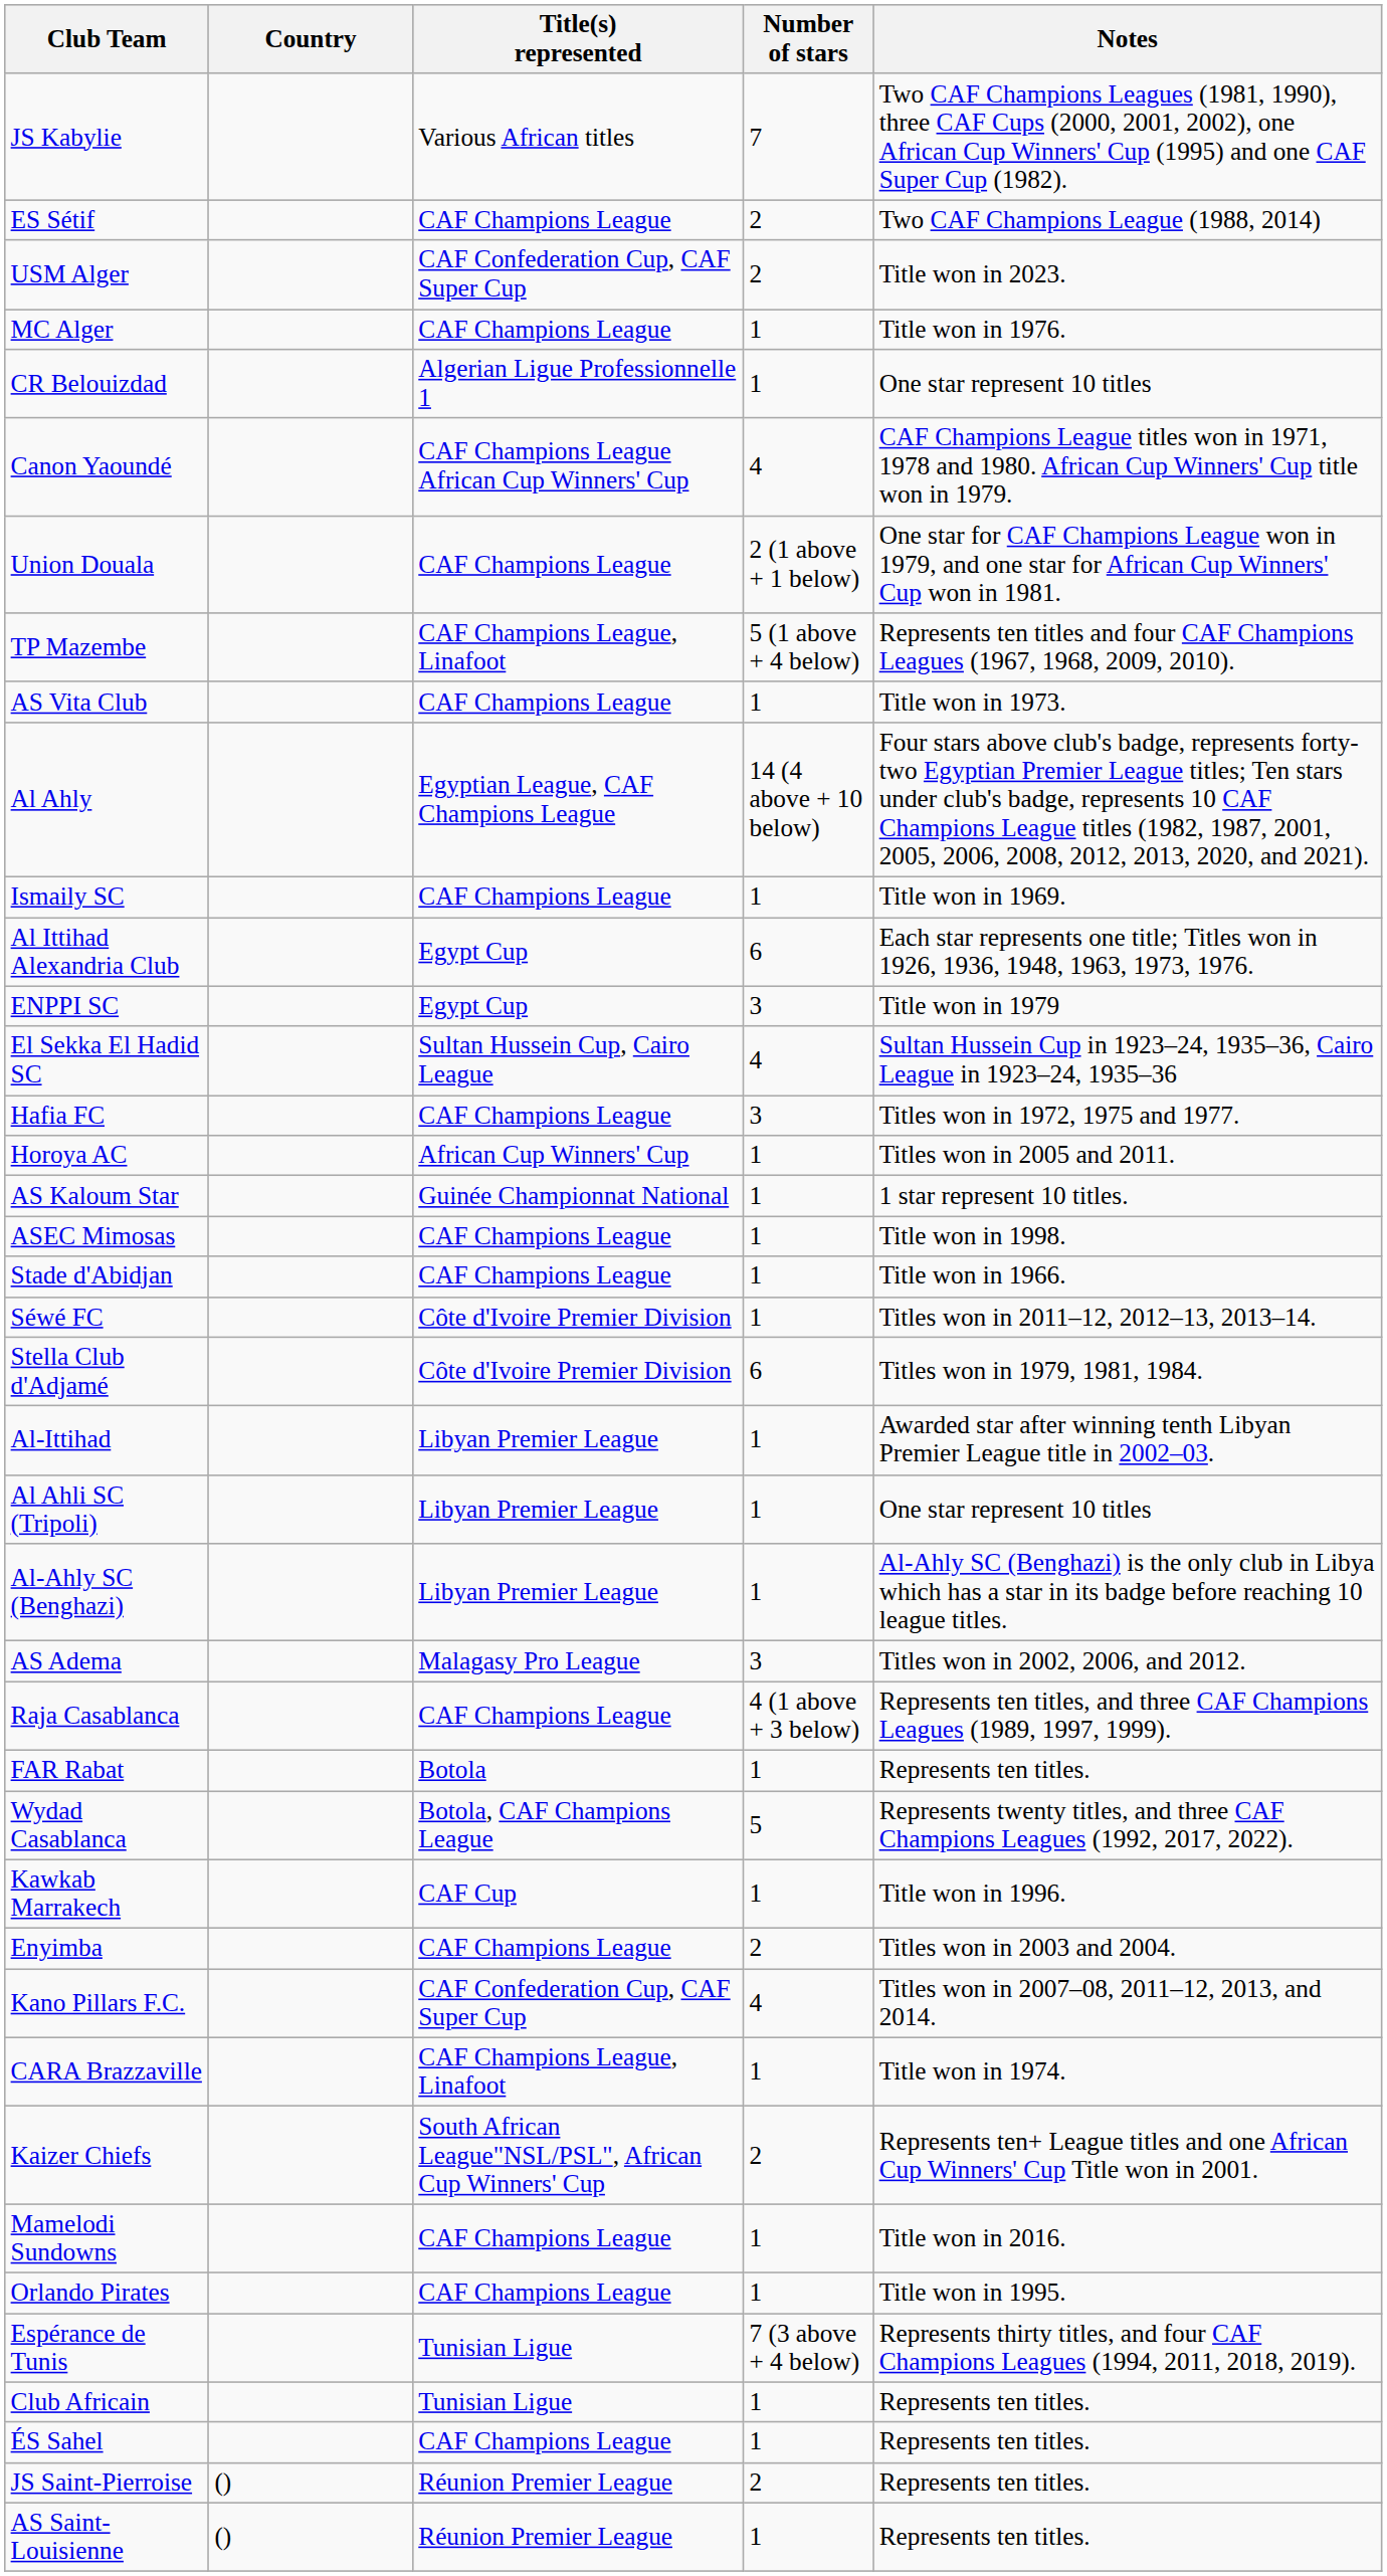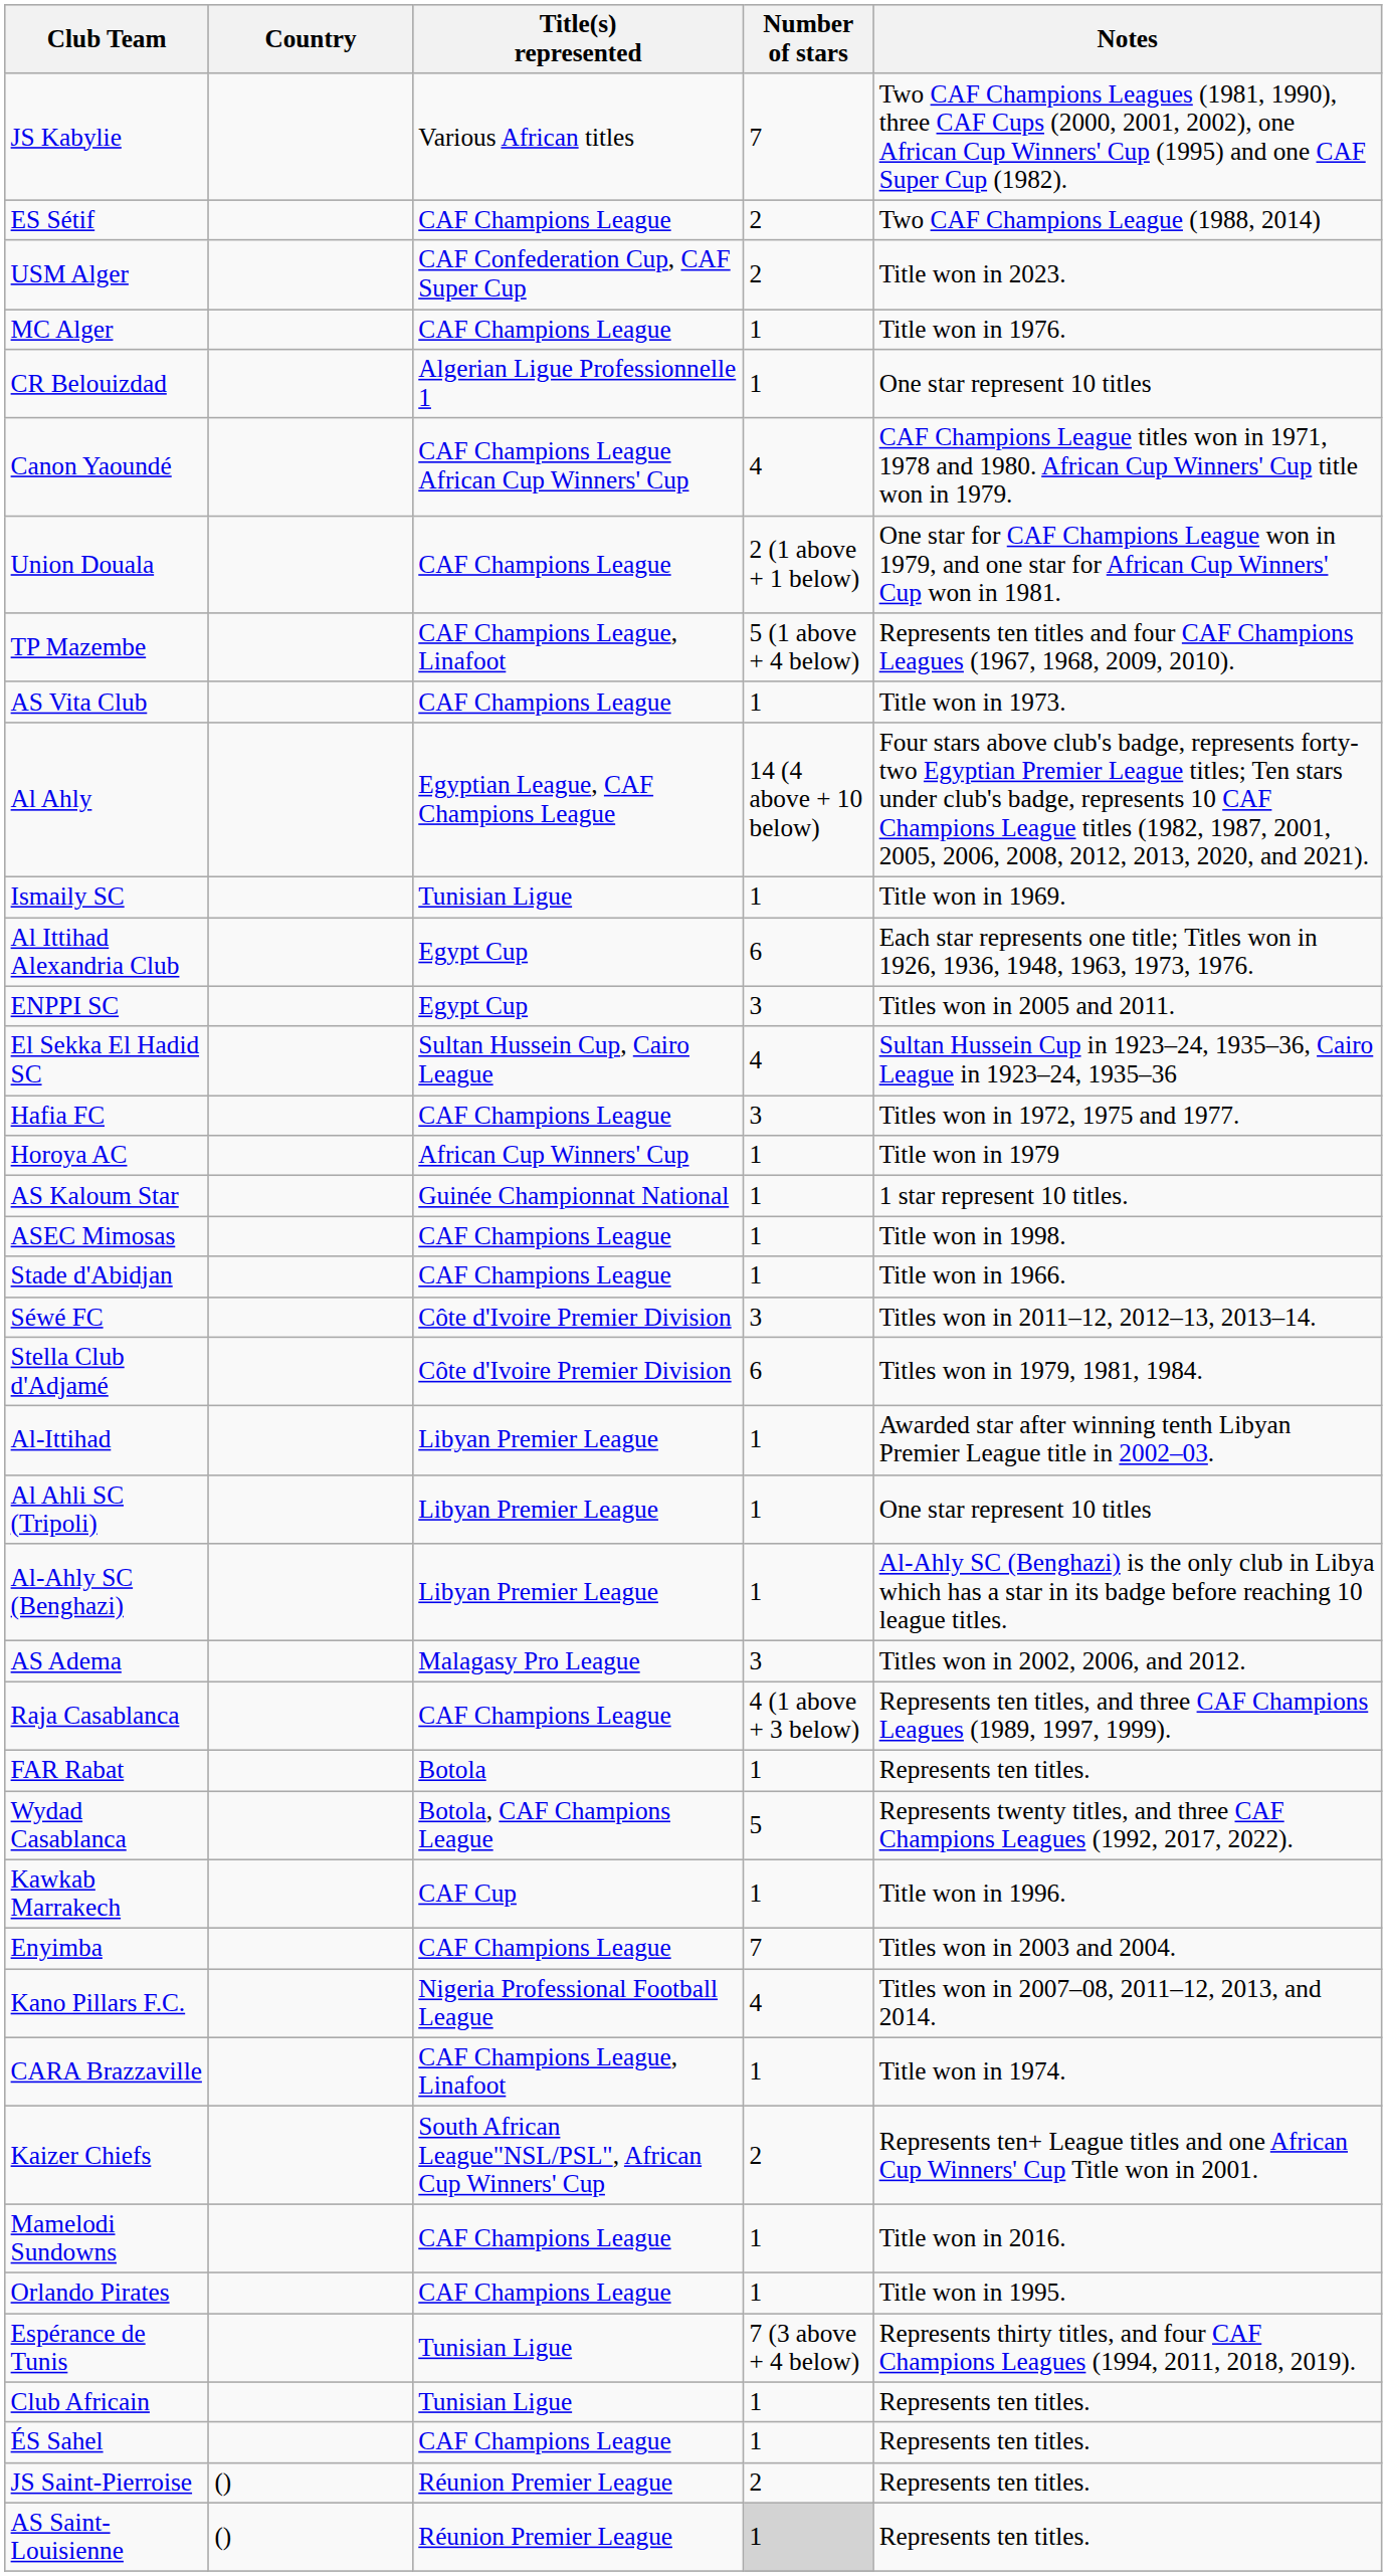Ismaily SC | Title(s) represented: CAF Champions League -> Tunisian Ligue
ENPPI SC | Notes: Title won in 1979 -> Titles won in 2005 and 2011.
Horoya AC | Notes: Titles won in 2005 and 2011. -> Title won in 1979
Séwé FC | Number of stars: 1 -> 3
Enyimba | Number of stars: 2 -> 7
Kano Pillars F.C. | Title(s) represented: CAF Confederation Cup, CAF Super Cup -> Nigeria Professional Football League
AS Saint-Louisienne | Number of stars: no background -> lightgrey background
